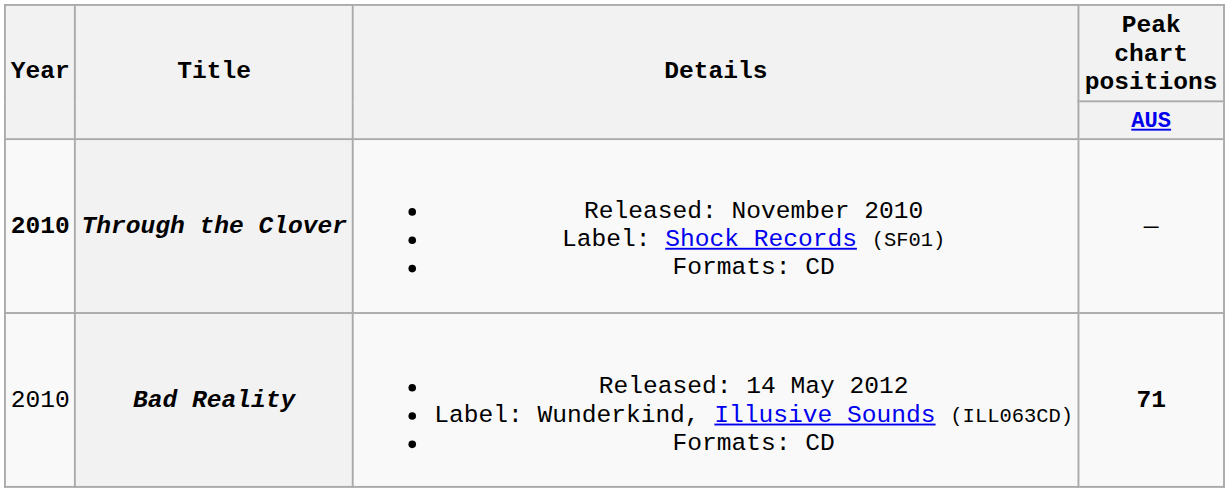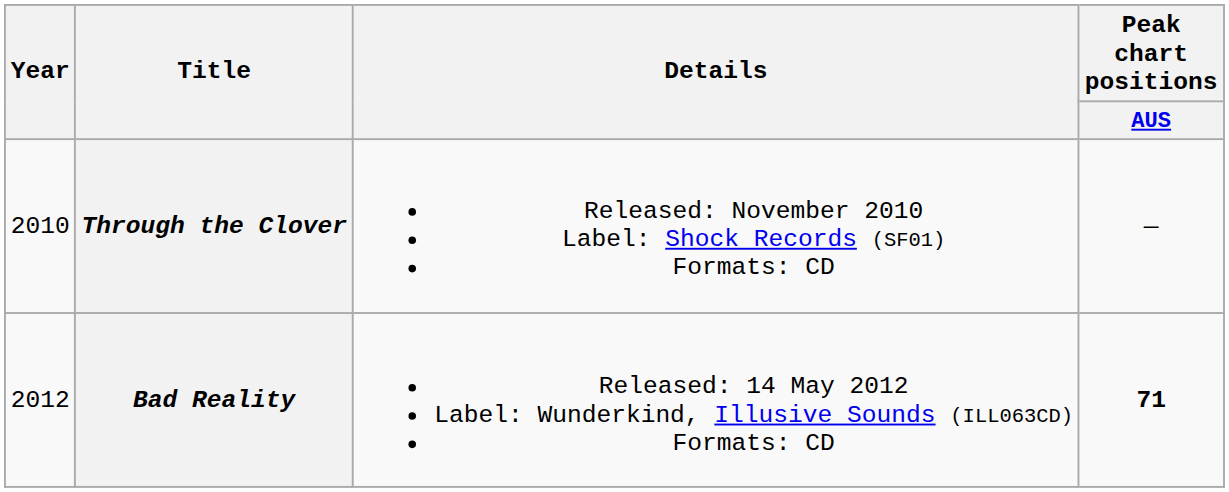Through the Clover | Year: bold -> normal
Bad Reality | Year: 2010 -> 2012
